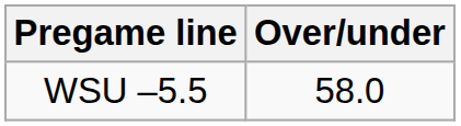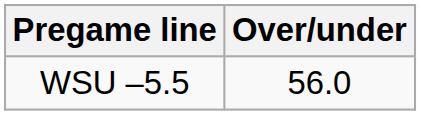WSU –5.5 | Over/under: 58.0 -> 56.0
